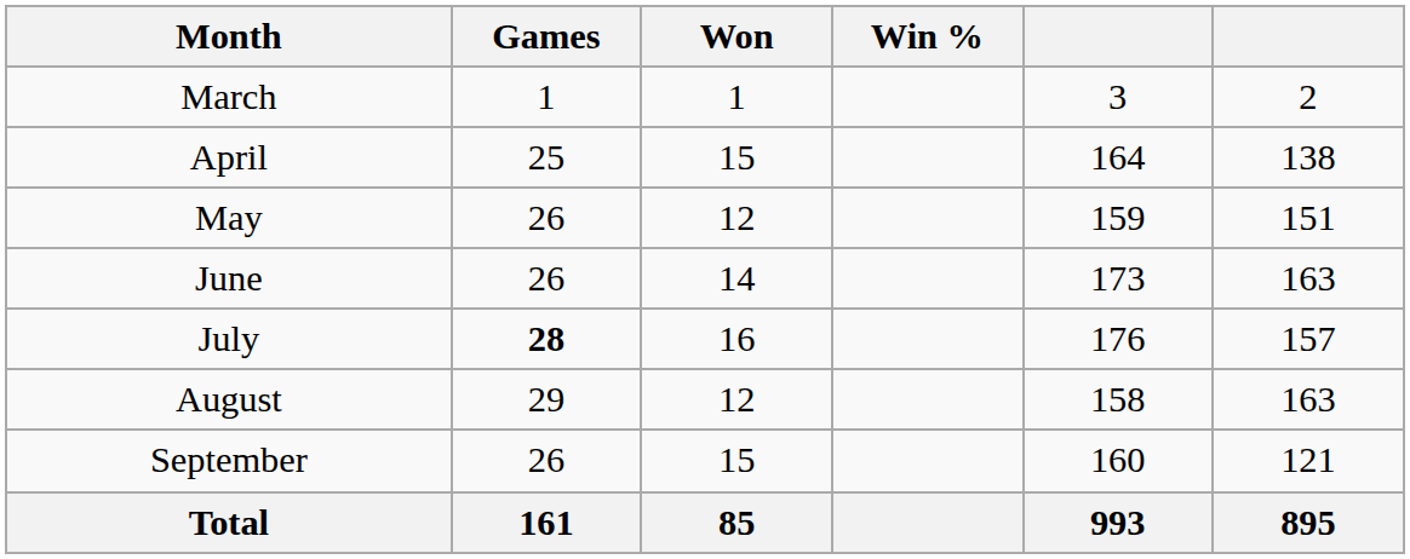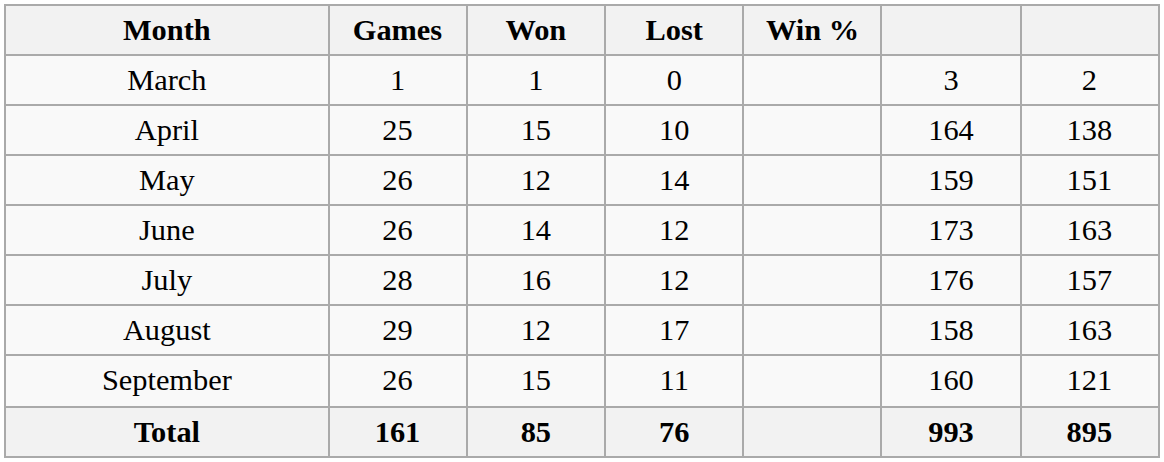+ column: Lost | 0 | 10 | 14 | 12 | 12 | 17 | 11 | 76
July | Games: bold -> normal
